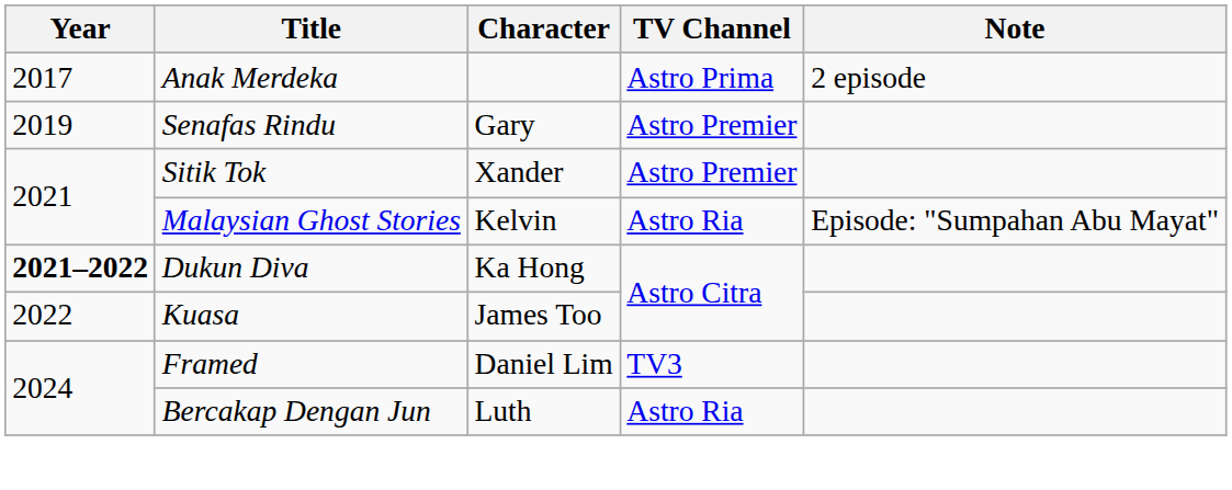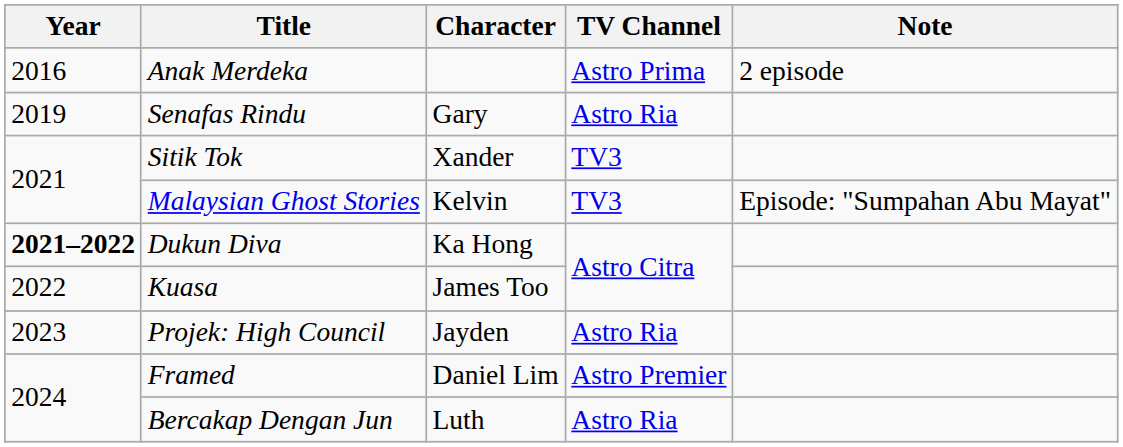Anak Merdeka | Year: 2017 -> 2016
Senafas Rindu | TV Channel: Astro Premier -> Astro Ria
Sitik Tok | TV Channel: Astro Premier -> TV3
Malaysian Ghost Stories | TV Channel: Astro Ria -> TV3
+ row: 2023 | Projek: High Council | Jayden | Astro Ria
Framed | TV Channel: TV3 -> Astro Premier
